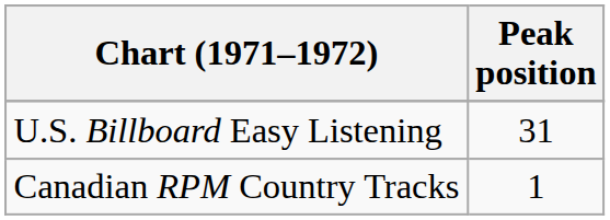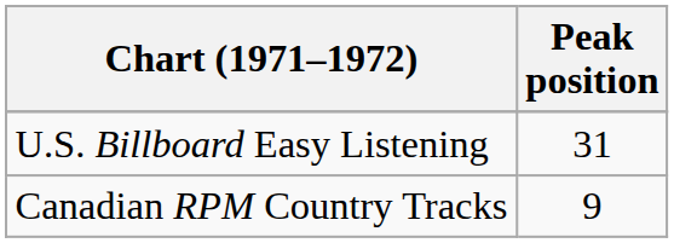Canadian RPM Country Tracks | Peak position: 1 -> 9
